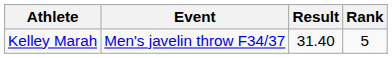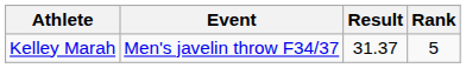Kelley Marah | Result: 31.40 -> 31.37
